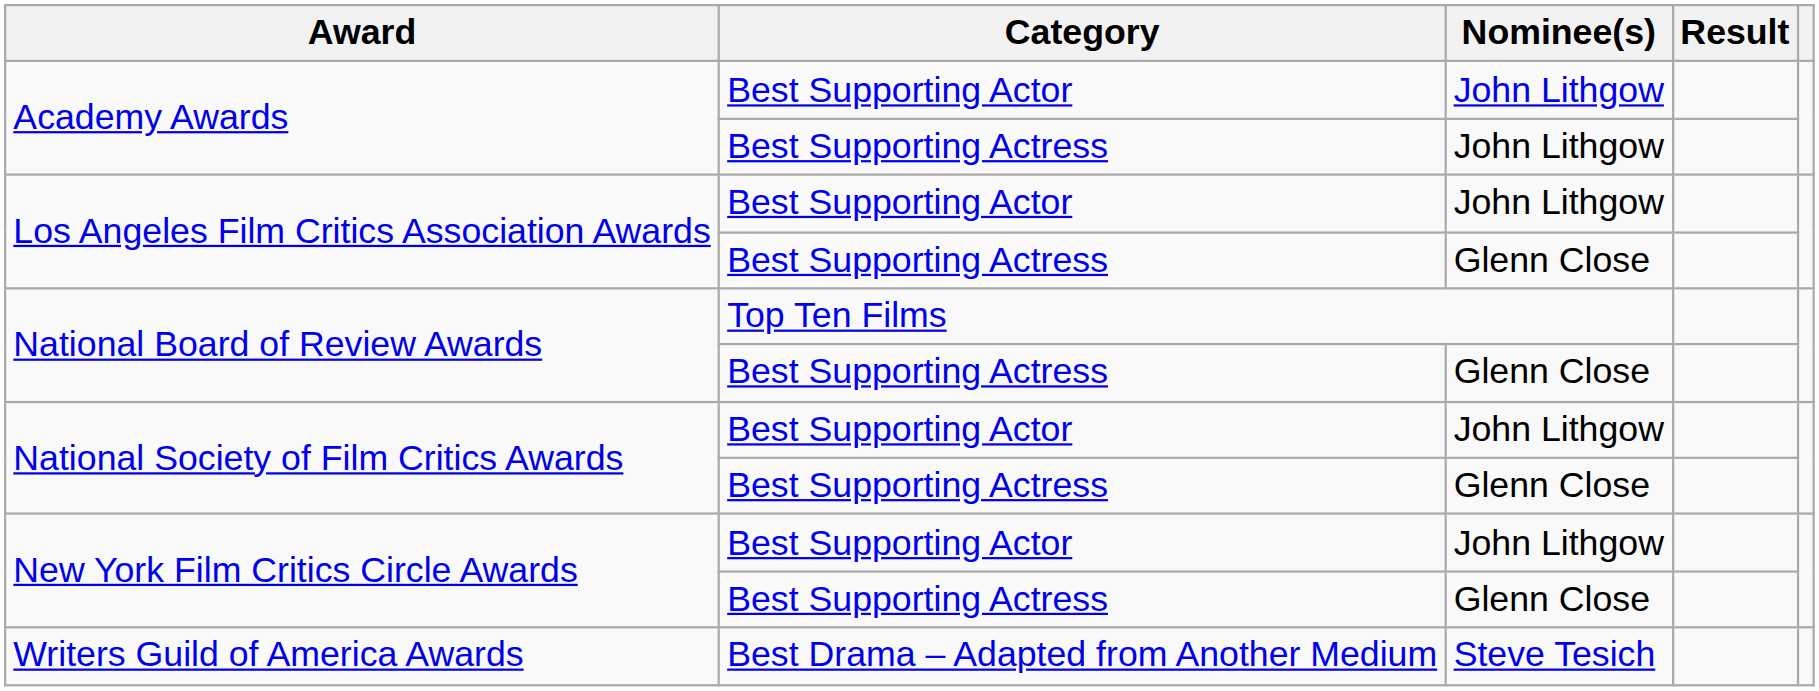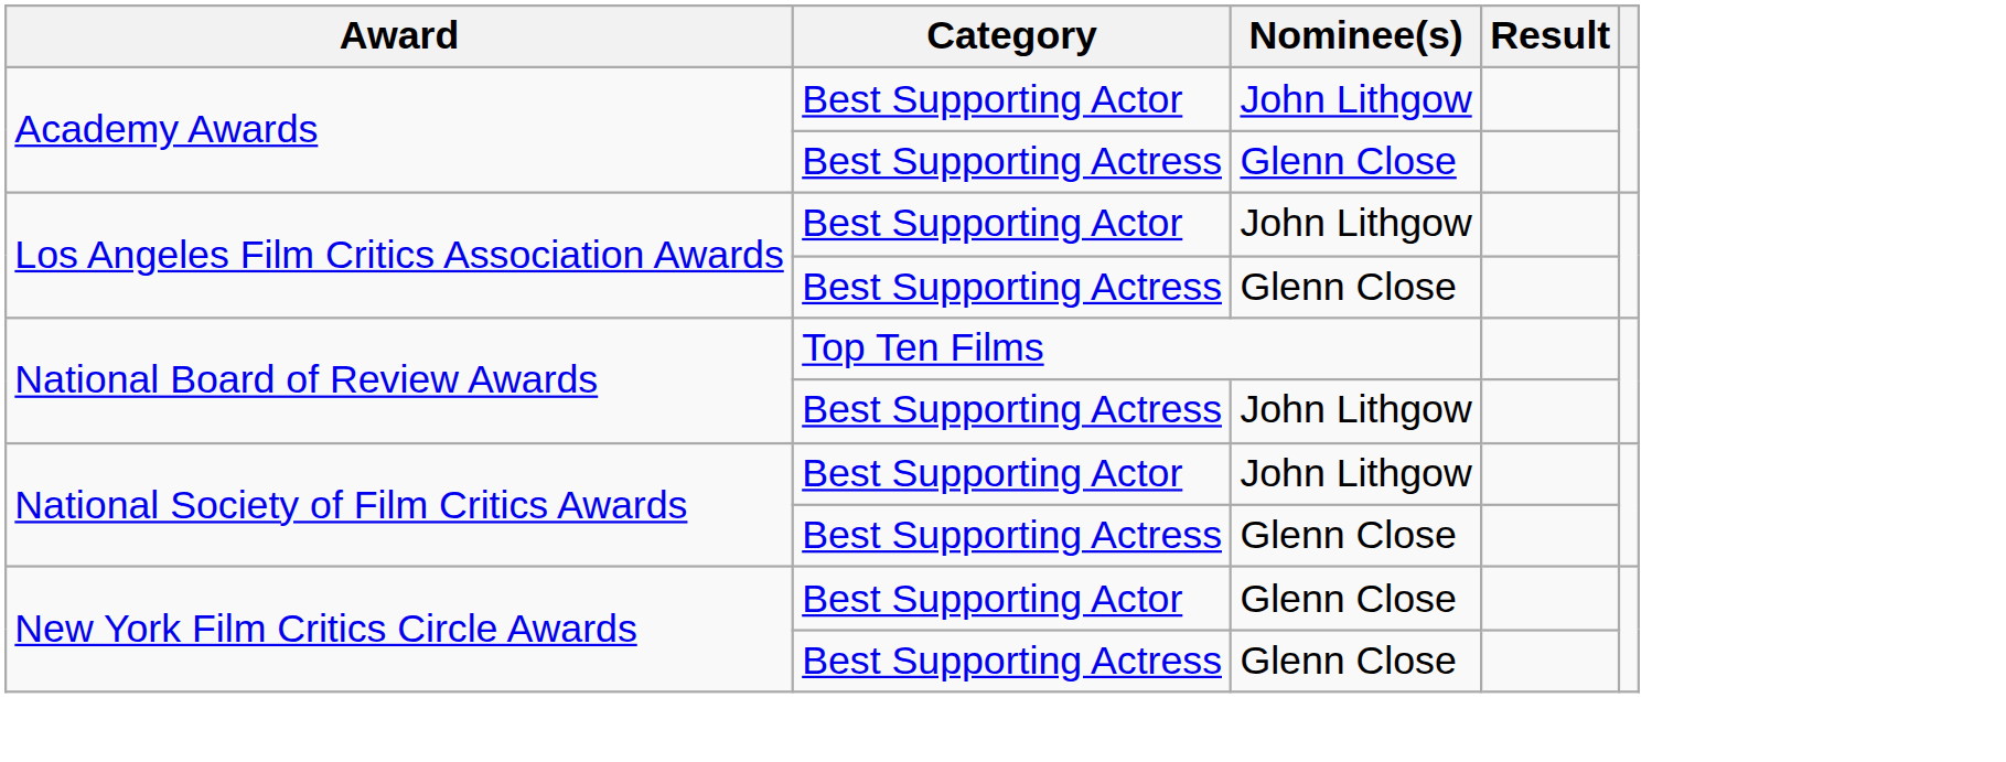Academy Awards / Best Supporting Actress | Nominee(s): John Lithgow -> Glenn Close
National Board of Review Awards / Best Supporting Actress | Nominee(s): Glenn Close -> John Lithgow
New York Film Critics Circle Awards / Best Supporting Actor | Nominee(s): John Lithgow -> Glenn Close
- row: Writers Guild of America Awards | Best Drama – Adapted from Another Medium | Steve Tesich
